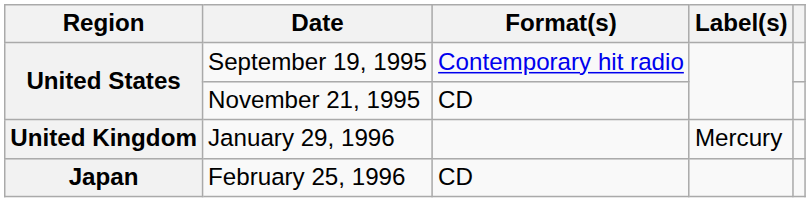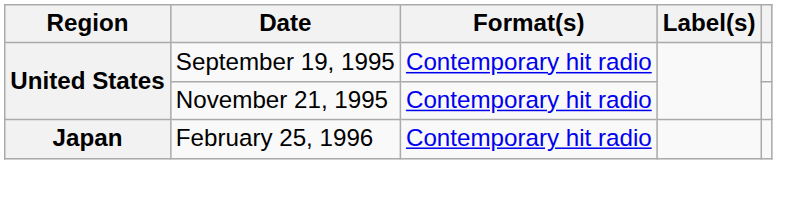November 21, 1995 | Format(s): CD -> Contemporary hit radio
- row: United Kingdom | January 29, 1996 | Mercury
February 25, 1996 | Format(s): CD -> Contemporary hit radio
